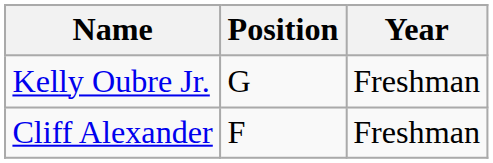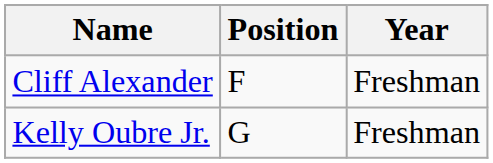rows swapped: Kelly Oubre Jr. <-> Cliff Alexander
